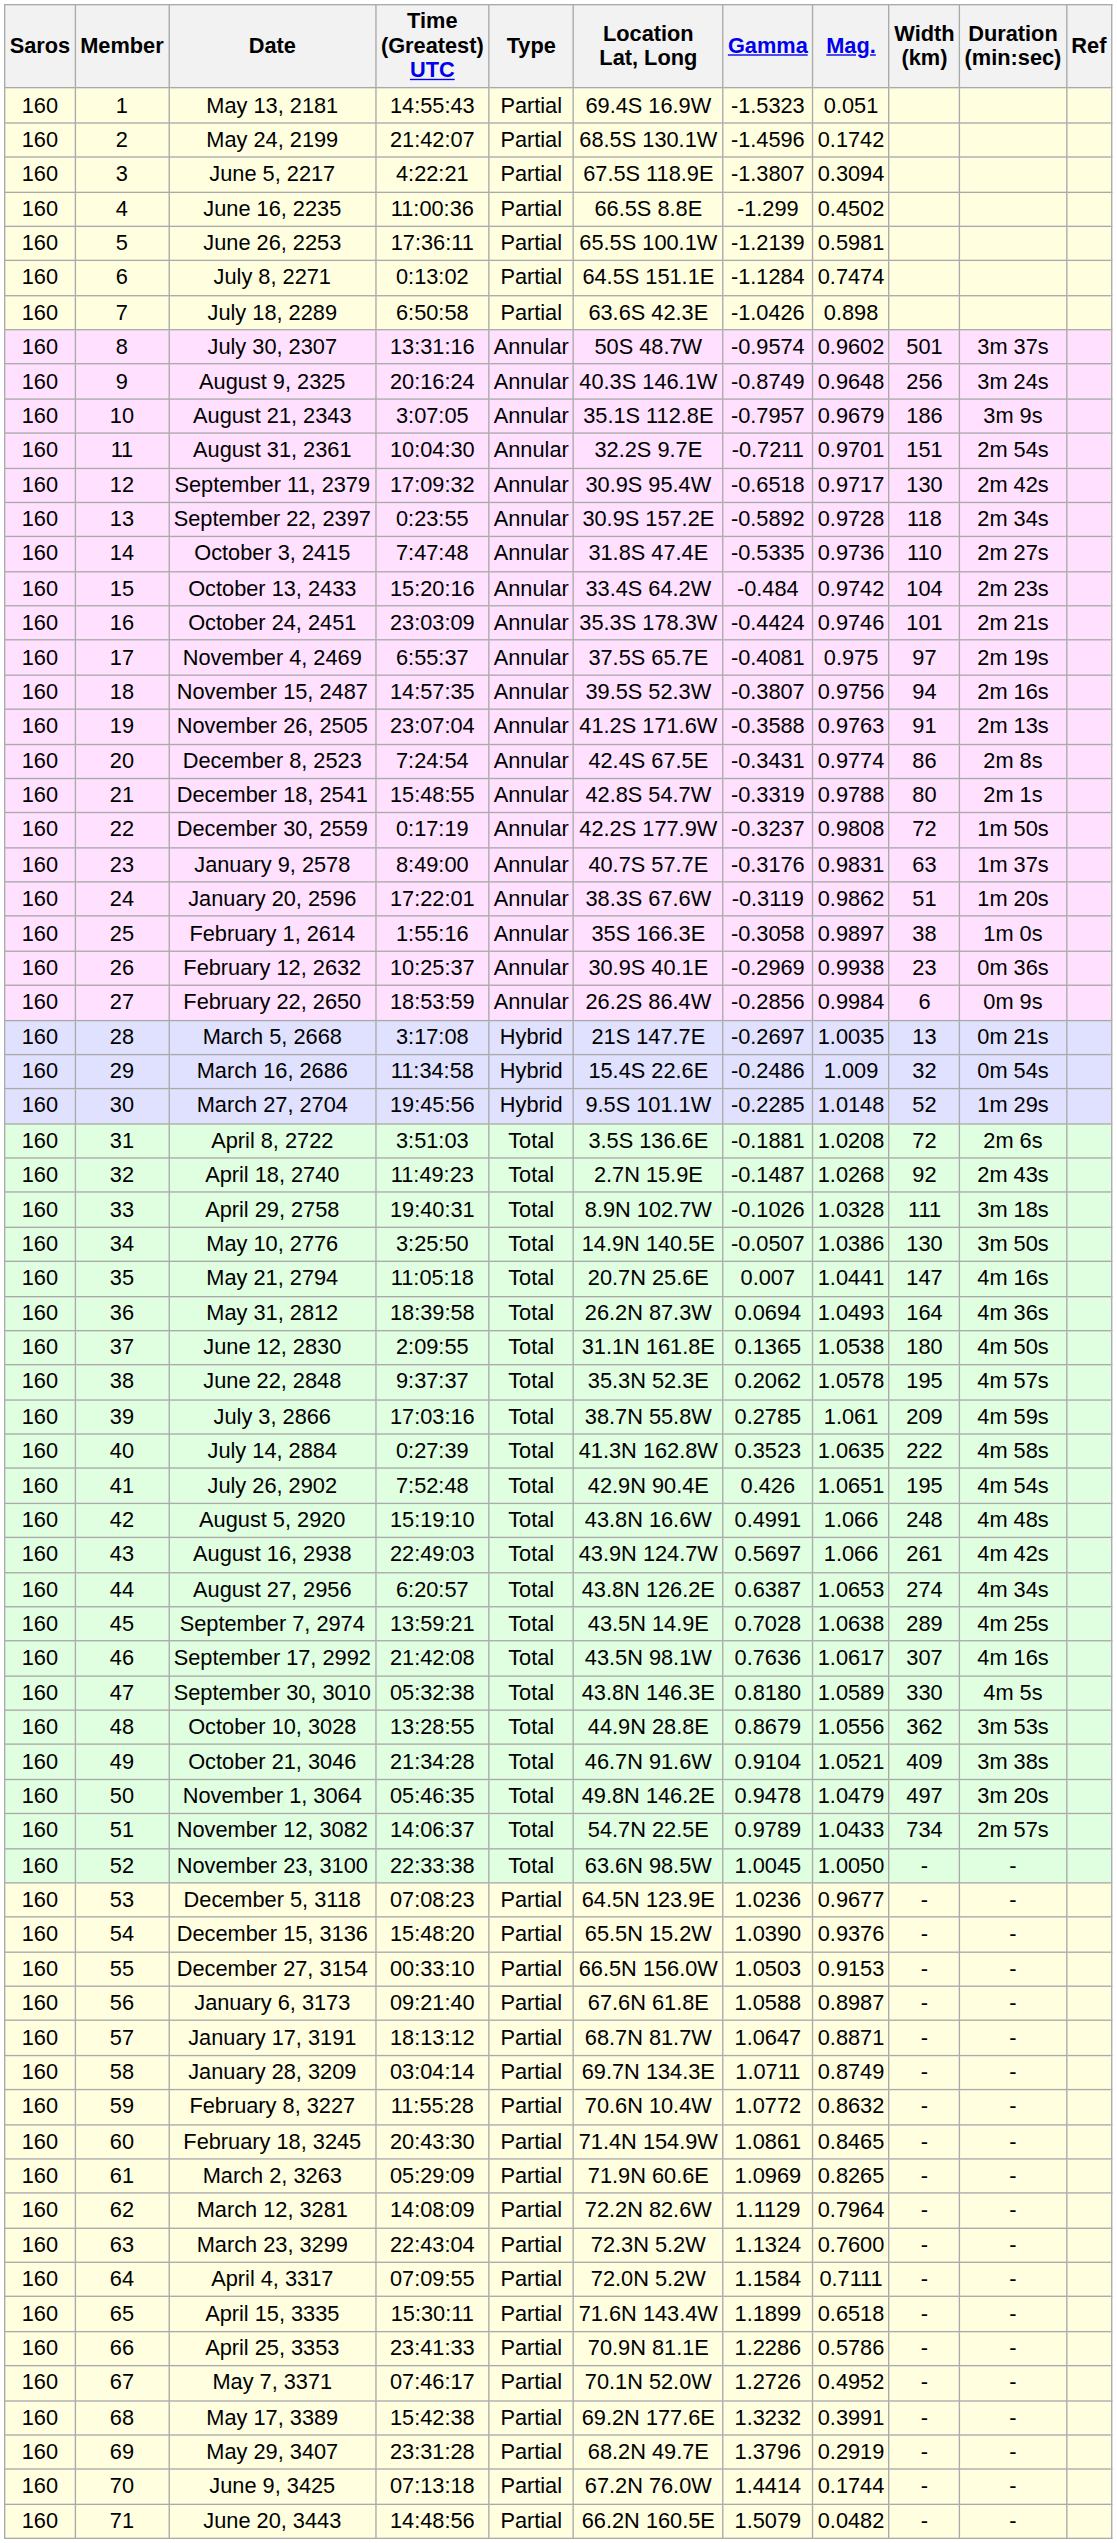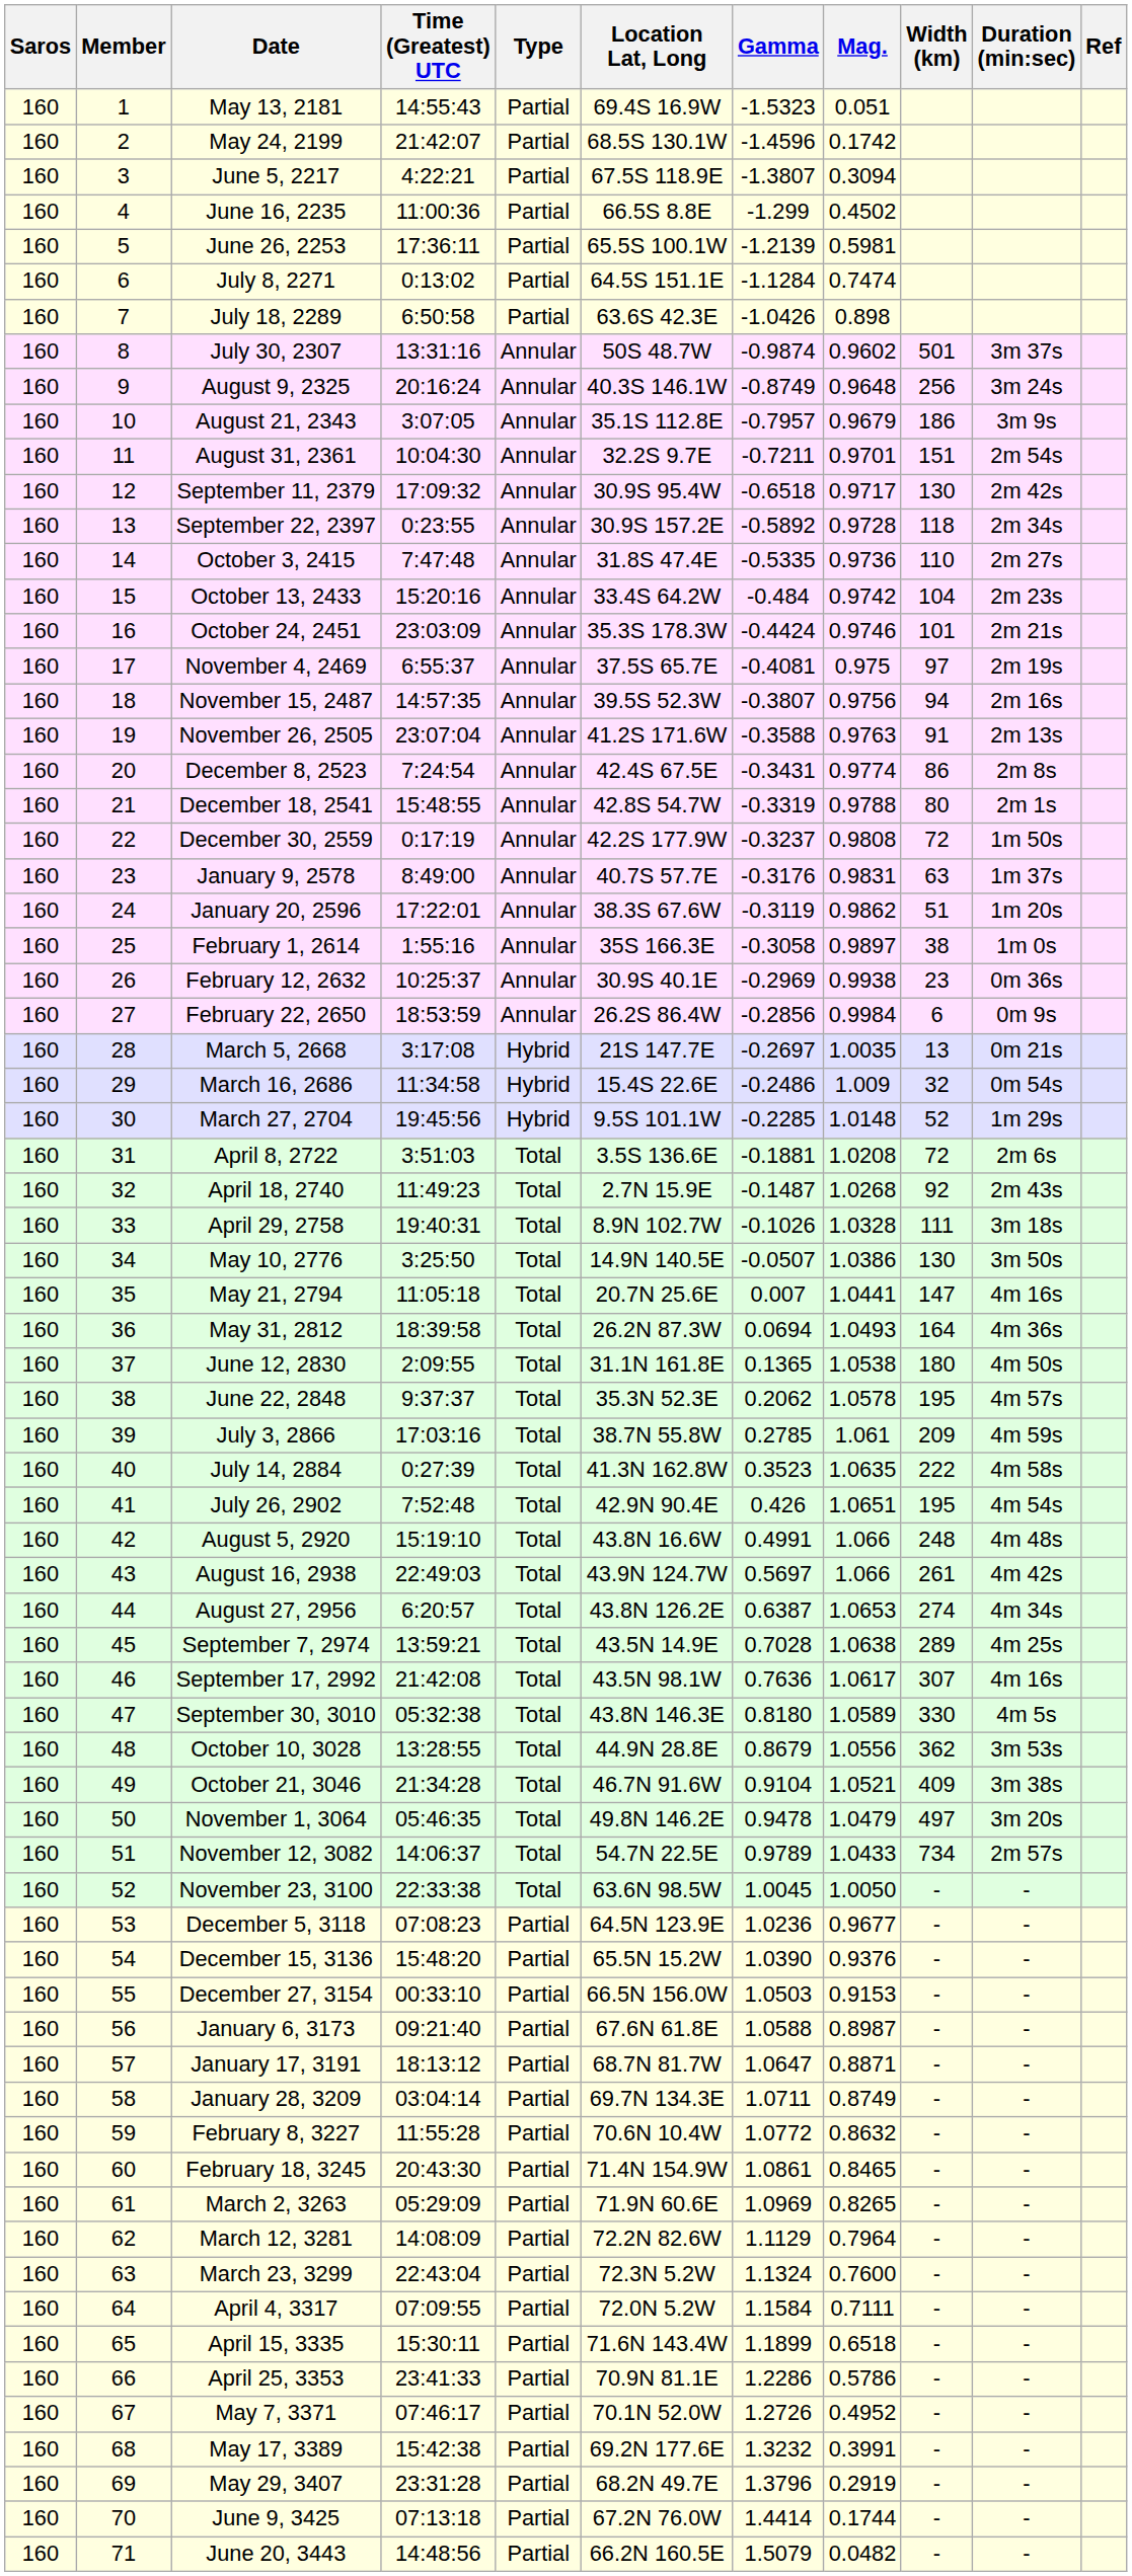July 30, 2307 | Gamma: -0.9574 -> -0.9874
